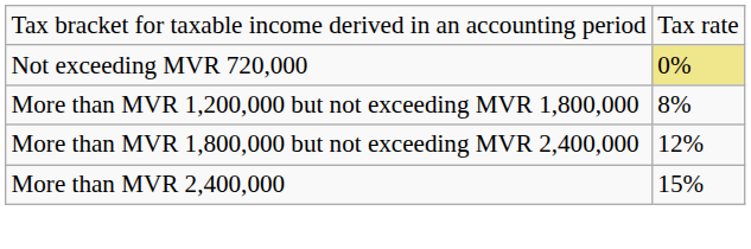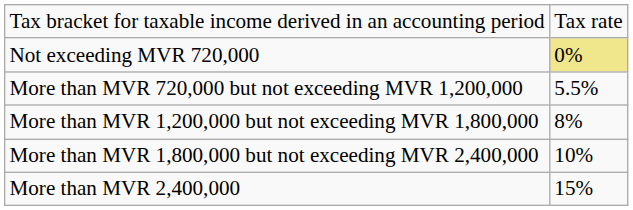+ row: More than MVR 720,000 but not exceeding MVR 1,200,000 | 5.5%
More than MVR 1,800,000 but not exceeding MVR 2,400,000 | column 2: 12% -> 10%
